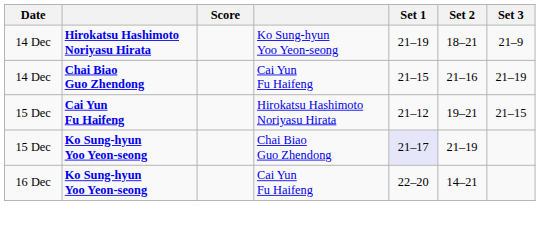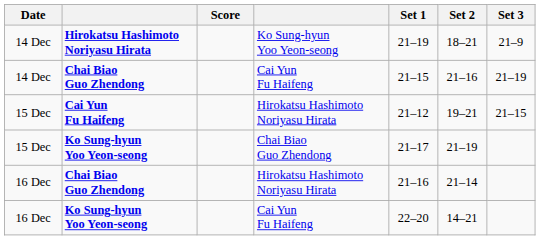Ko Sung-hyun Yoo Yeon-seong / Chai Biao Guo Zhendong | Set 1: lavender background -> no background
+ row: 16 Dec | Chai Biao Guo Zhendong | Hirokatsu Hashimoto Noriyasu Hirata | 21–16 | 21–14
